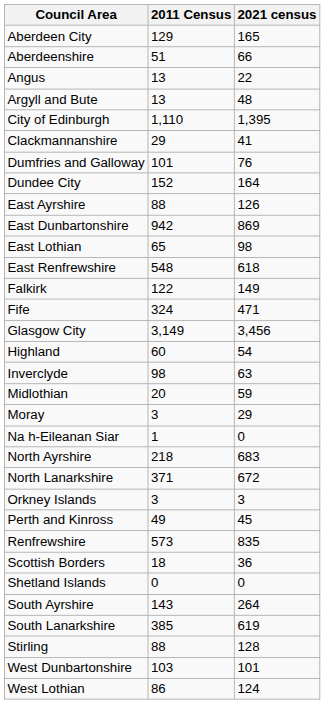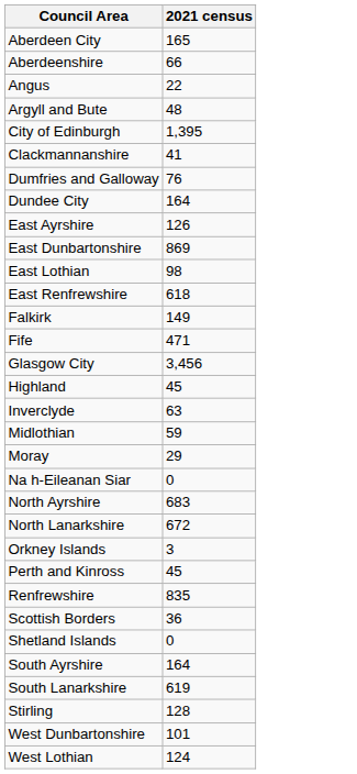- column: 2011 Census | 129 | 51 | 13 | 13 | 1,110 | 29 | 101 | 152 | 88 | 942 | 65 | 548 | 122 | 324 | 3,149 | 60 | 98 | 20 | 3 | 1 | 218 | 371 | 3 | 49 | 573 | 18 | 0 | 143 | 385 | 88 | 103 | 86
Highland | 2021 census: 54 -> 45
South Ayrshire | 2021 census: 264 -> 164
